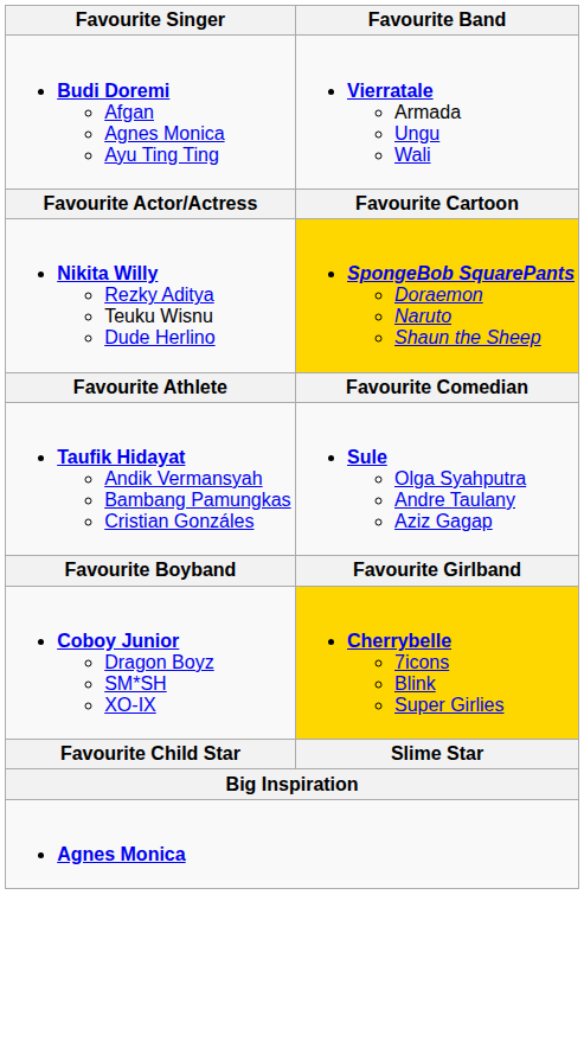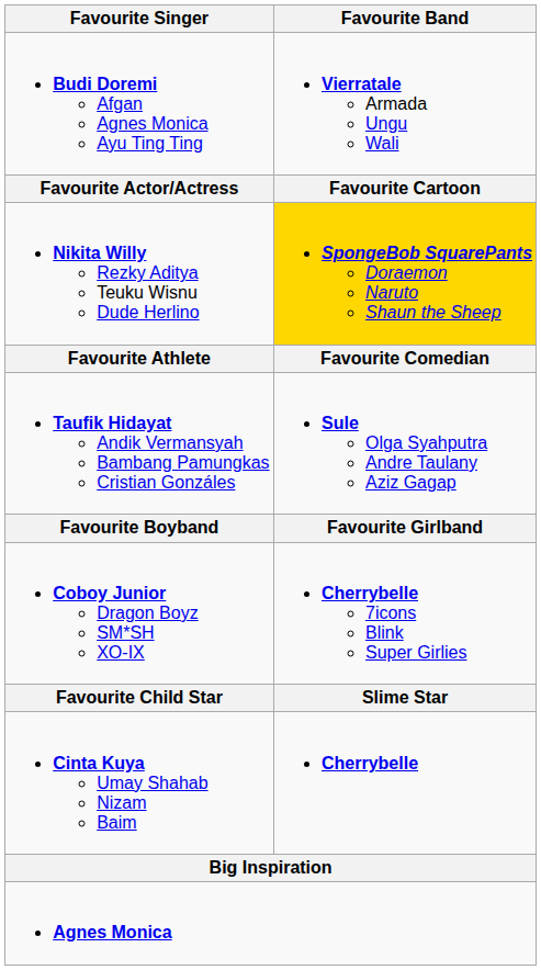Coboy Junior Dragon Boyz SM*SH XO-IX | Favourite Band: gold background -> no background
+ row: Cinta Kuya Umay Shahab Nizam Baim | Cherrybelle
